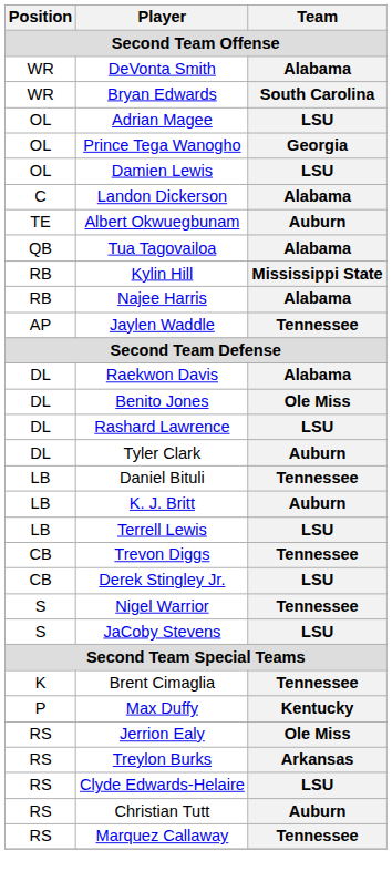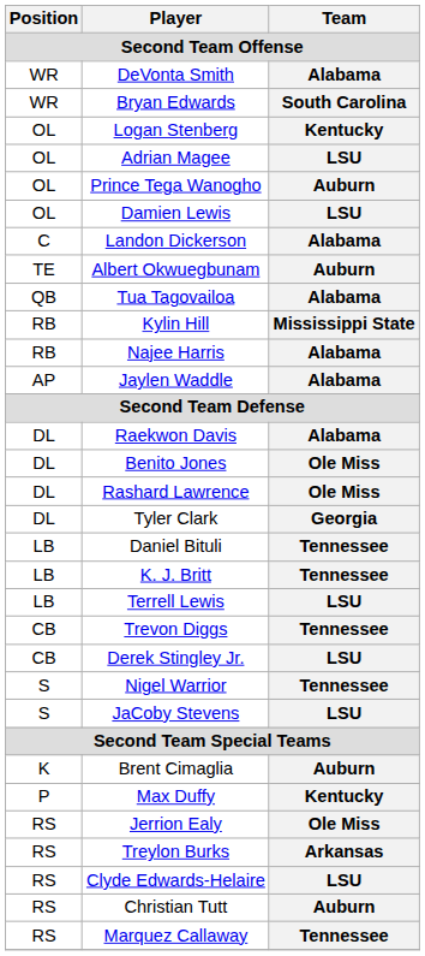+ row: OL | Logan Stenberg | Kentucky
Prince Tega Wanogho | Team: Georgia -> Auburn
Jaylen Waddle | Team: Tennessee -> Alabama
Rashard Lawrence | Team: LSU -> Ole Miss
Tyler Clark | Team: Auburn -> Georgia
K. J. Britt | Team: Auburn -> Tennessee
Brent Cimaglia | Team: Tennessee -> Auburn
